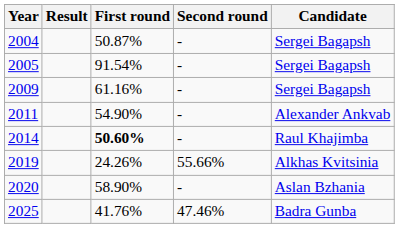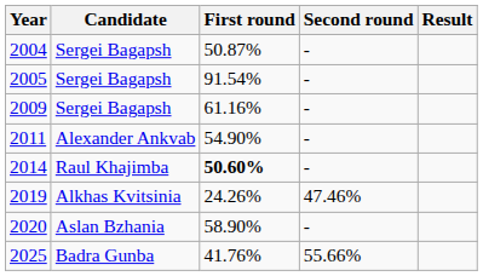columns swapped: Candidate <-> Result
2019 | Second round: 55.66% -> 47.46%
2025 | Second round: 47.46% -> 55.66%
